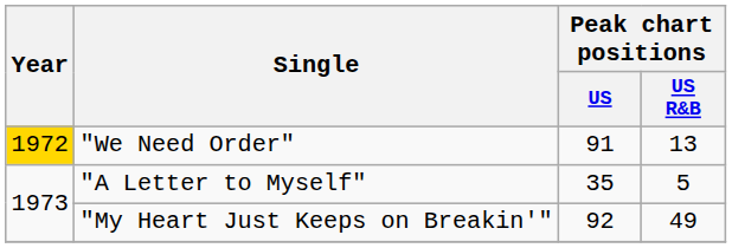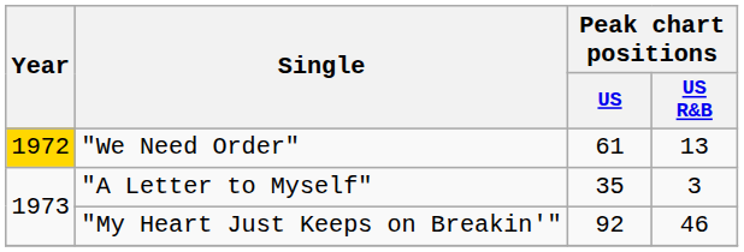"We Need Order" | Peak chart positions / US: 91 -> 61
"A Letter to Myself" | Peak chart positions / US R&B: 5 -> 3
"My Heart Just Keeps on Breakin'" | Peak chart positions / US R&B: 49 -> 46
